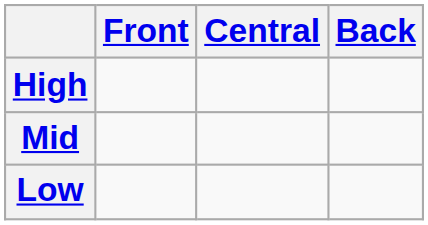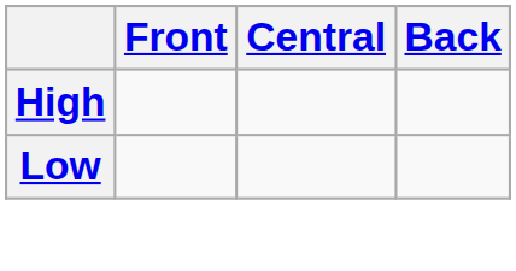- row: Mid
